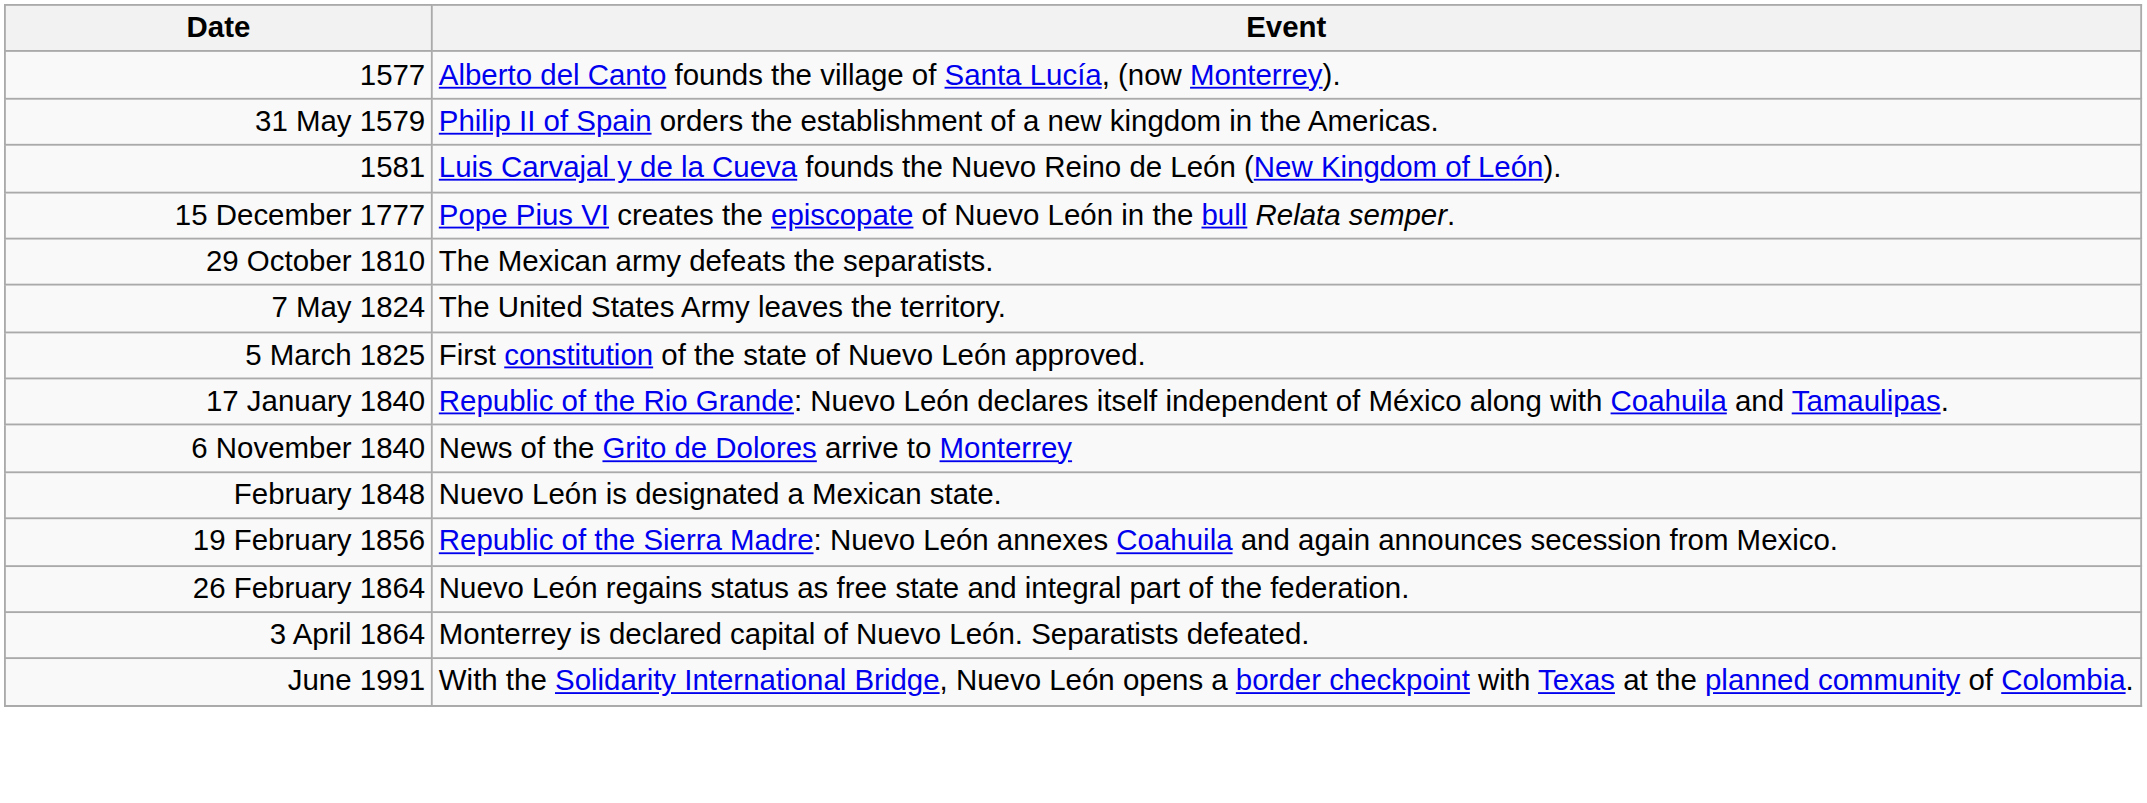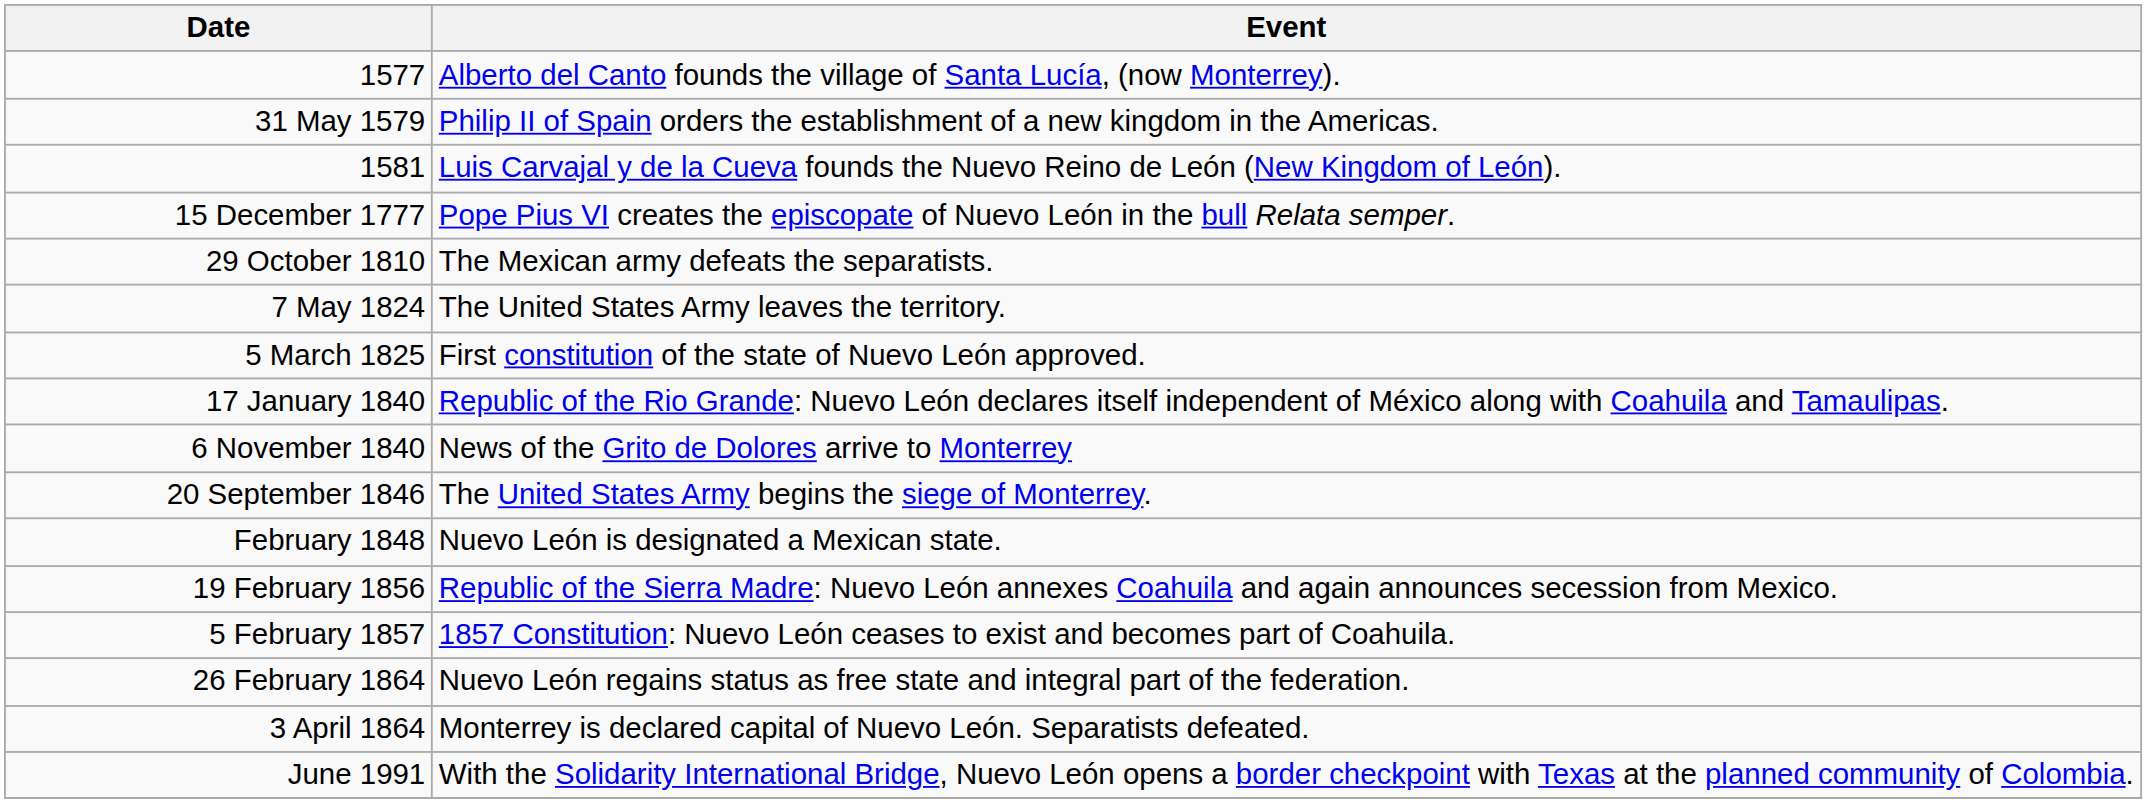+ row: 20 September 1846 | The United States Army begins the siege of Monterrey.
+ row: 5 February 1857 | 1857 Constitution: Nuevo León ceases to exist and becomes part of Coahuila.
